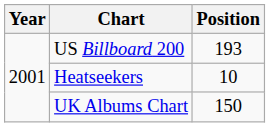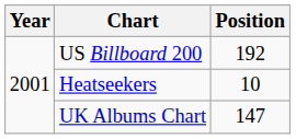US Billboard 200 | Position: 193 -> 192
UK Albums Chart | Position: 150 -> 147
